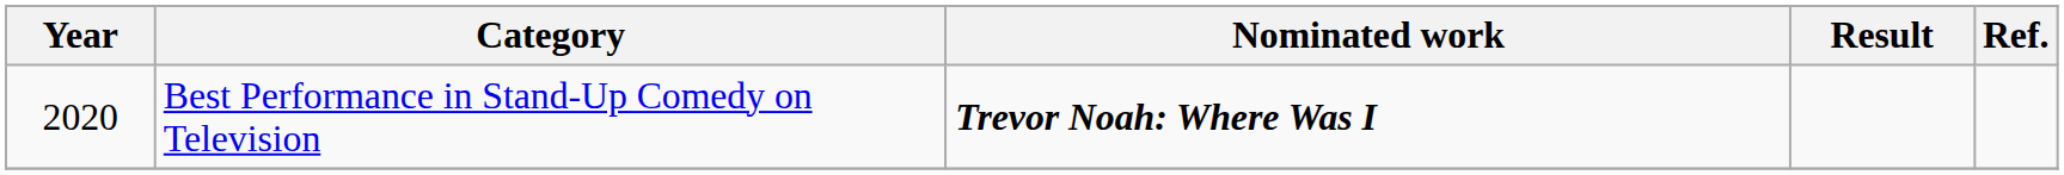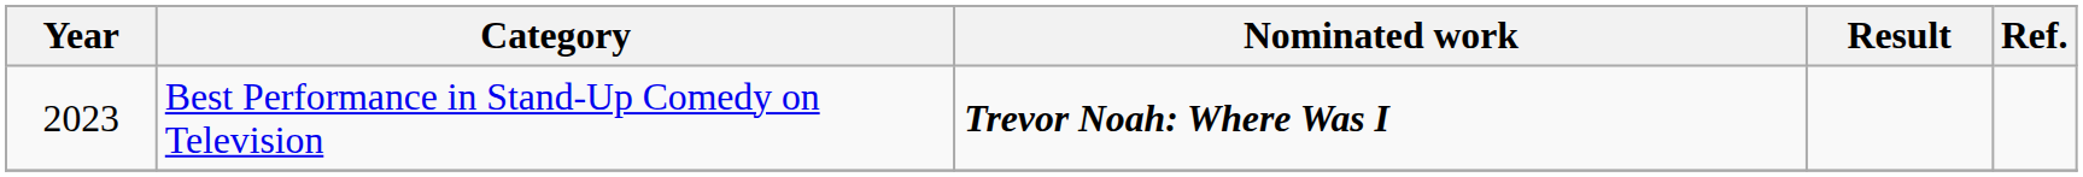Best Performance in Stand-Up Comedy on Television | Year: 2020 -> 2023
